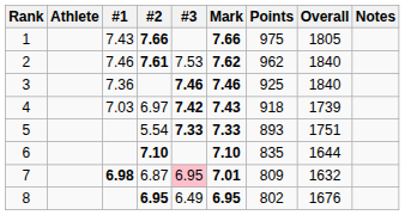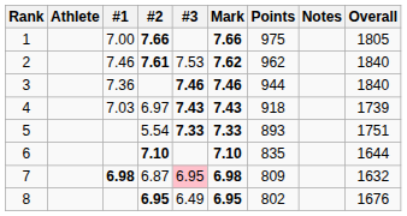columns swapped: Notes <-> Overall
1 | #1: 7.43 -> 7.00
3 | Points: 925 -> 944
4 | #3: 7.42 -> 7.43
7 | Mark: 7.01 -> 6.98
